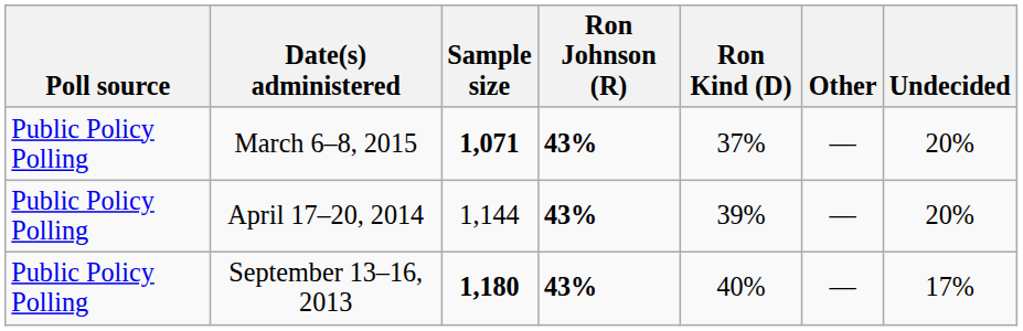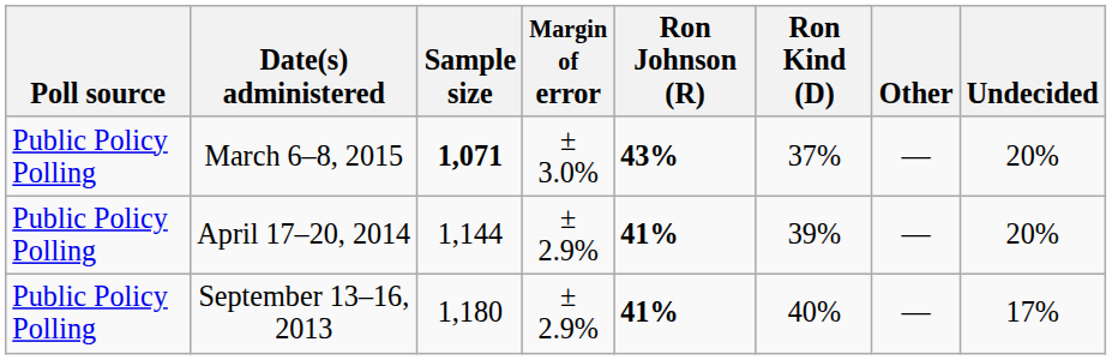+ column: Margin of error | ± 3.0% | ± 2.9% | ± 2.9%
April 17–20, 2014 | Ron Johnson (R): 43% -> 41%
September 13–16, 2013 | Sample size: bold -> normal
September 13–16, 2013 | Ron Johnson (R): 43% -> 41%
